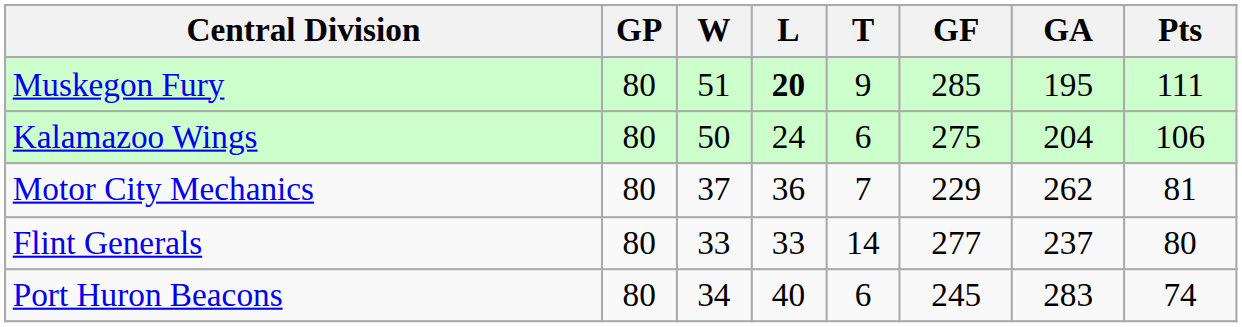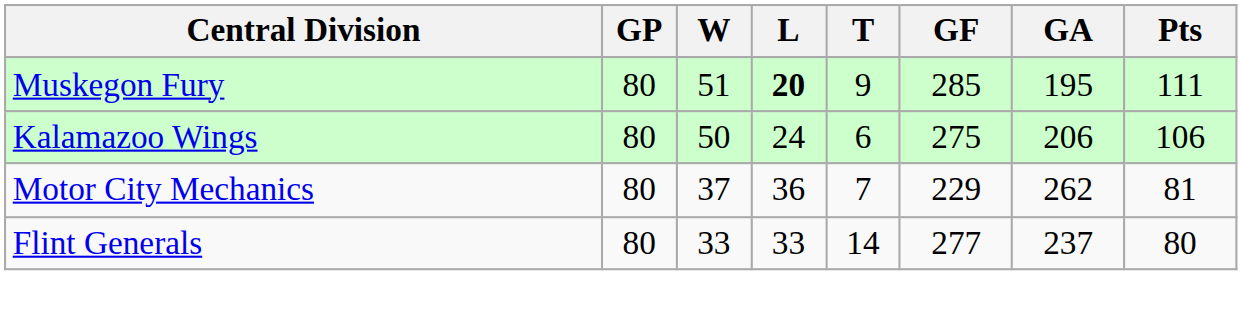Kalamazoo Wings | GA: 204 -> 206
- row: Port Huron Beacons | 80 | 34 | 40 | 6 | 245 | 283 | 74
